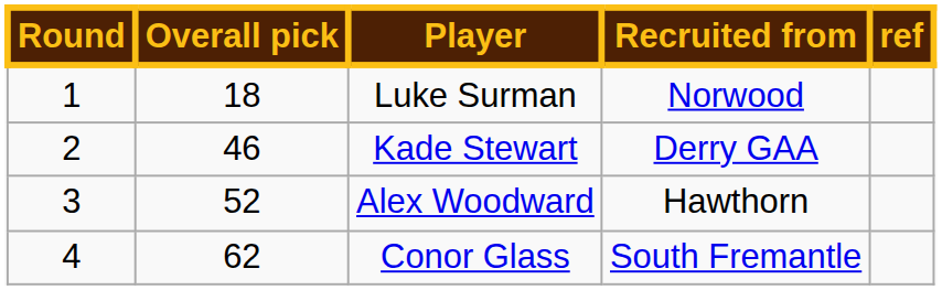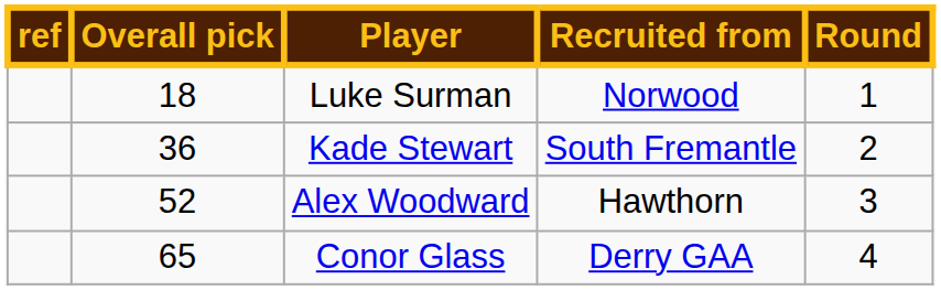columns swapped: Round <-> ref
Kade Stewart | Overall pick: 46 -> 36
Kade Stewart | Recruited from: Derry GAA -> South Fremantle
Conor Glass | Overall pick: 62 -> 65
Conor Glass | Recruited from: South Fremantle -> Derry GAA
